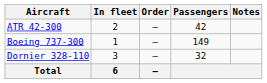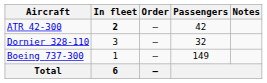ATR 42-300 | In fleet: normal -> bold
rows swapped: Boeing 737-300 <-> Dornier 328-110
